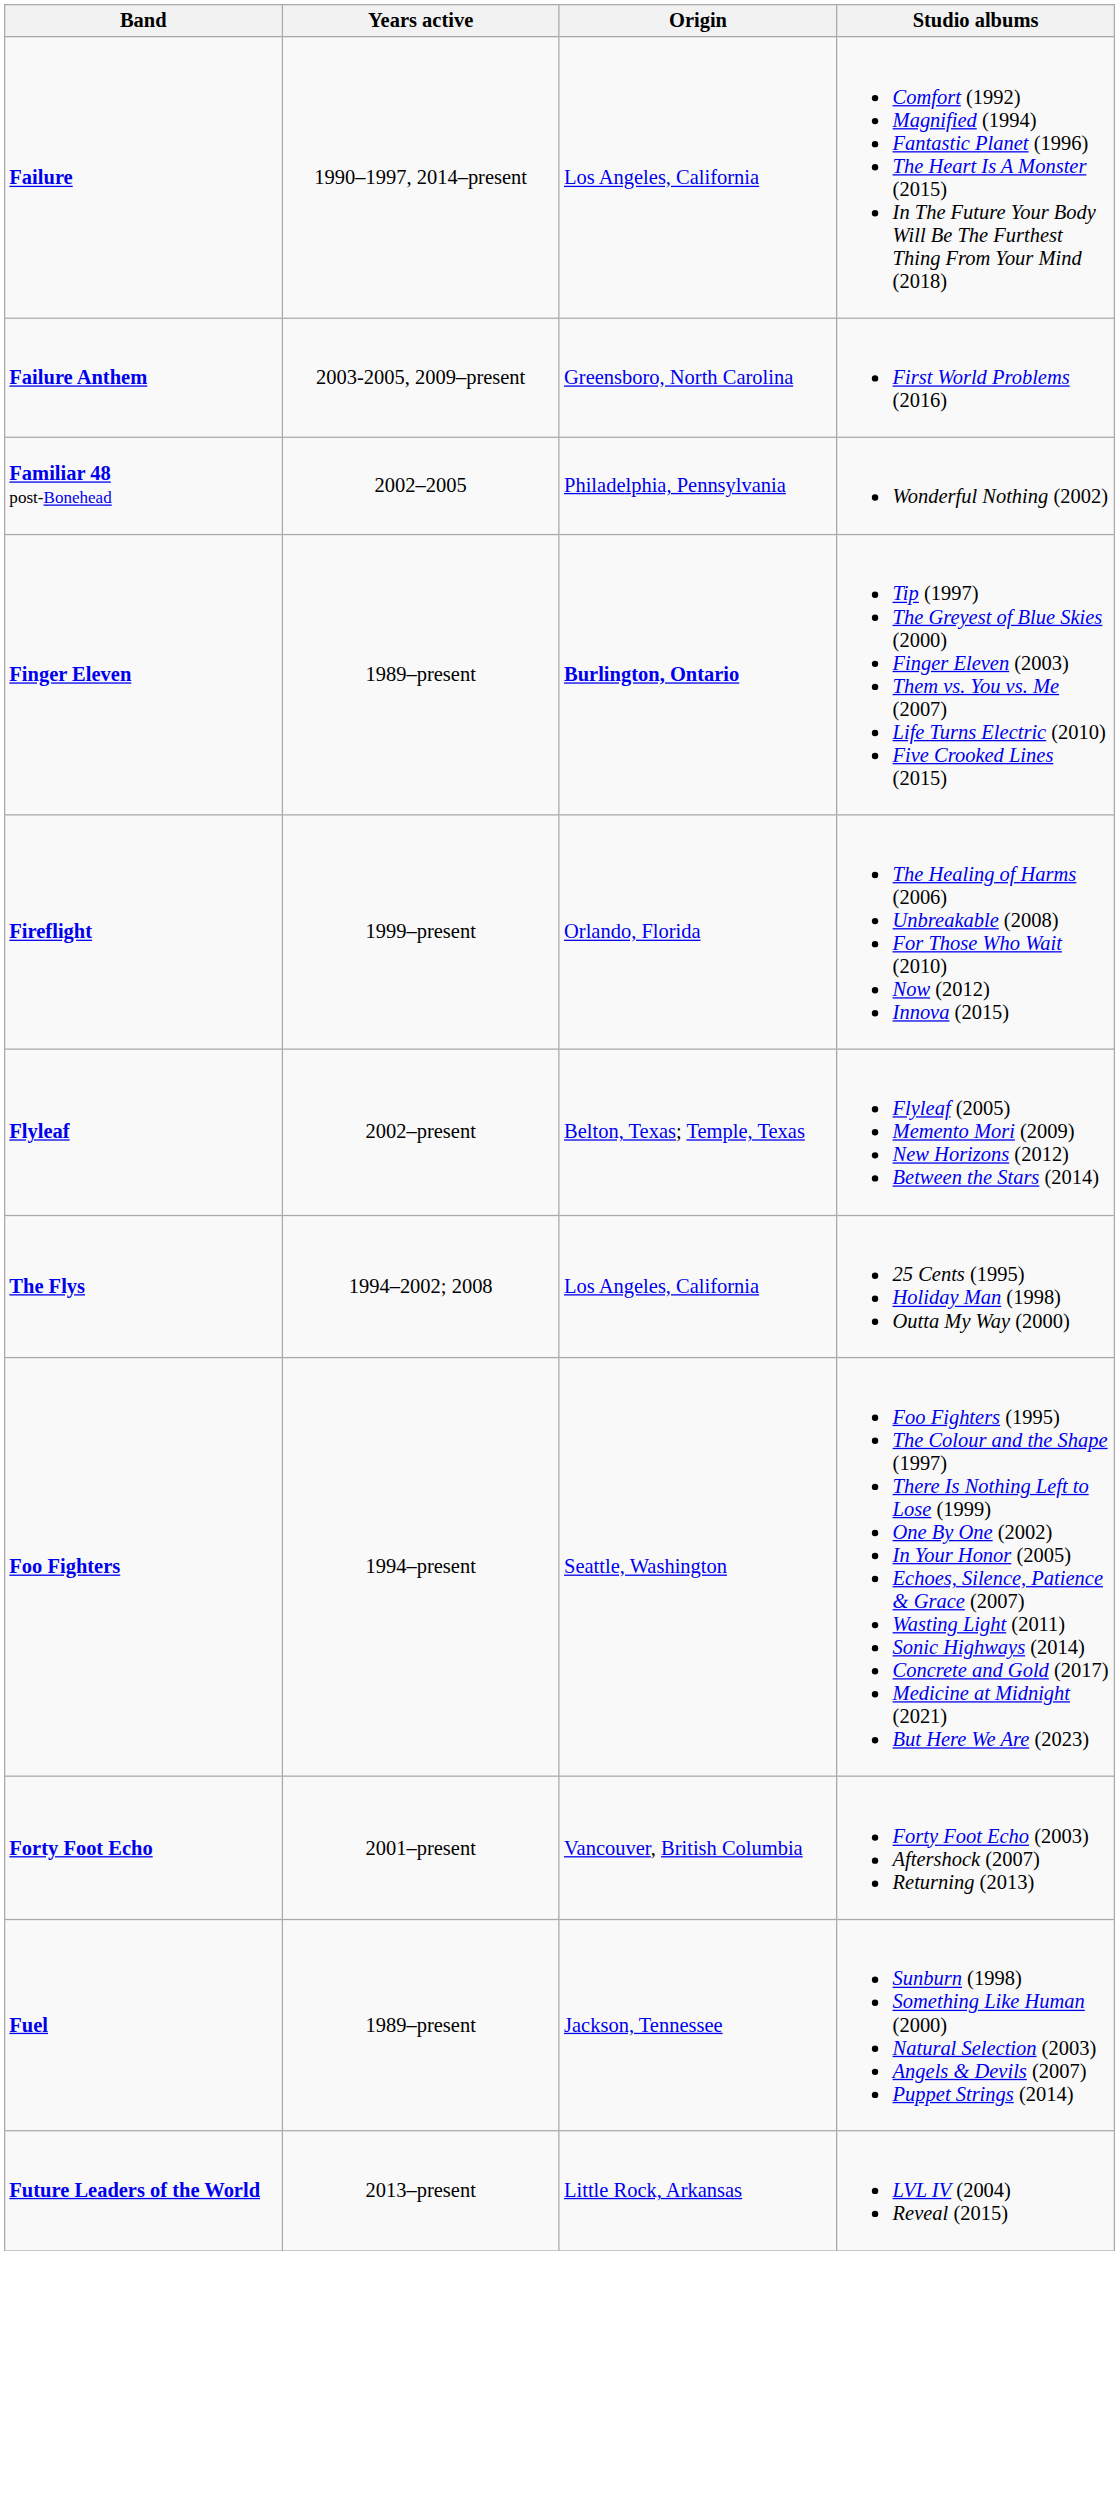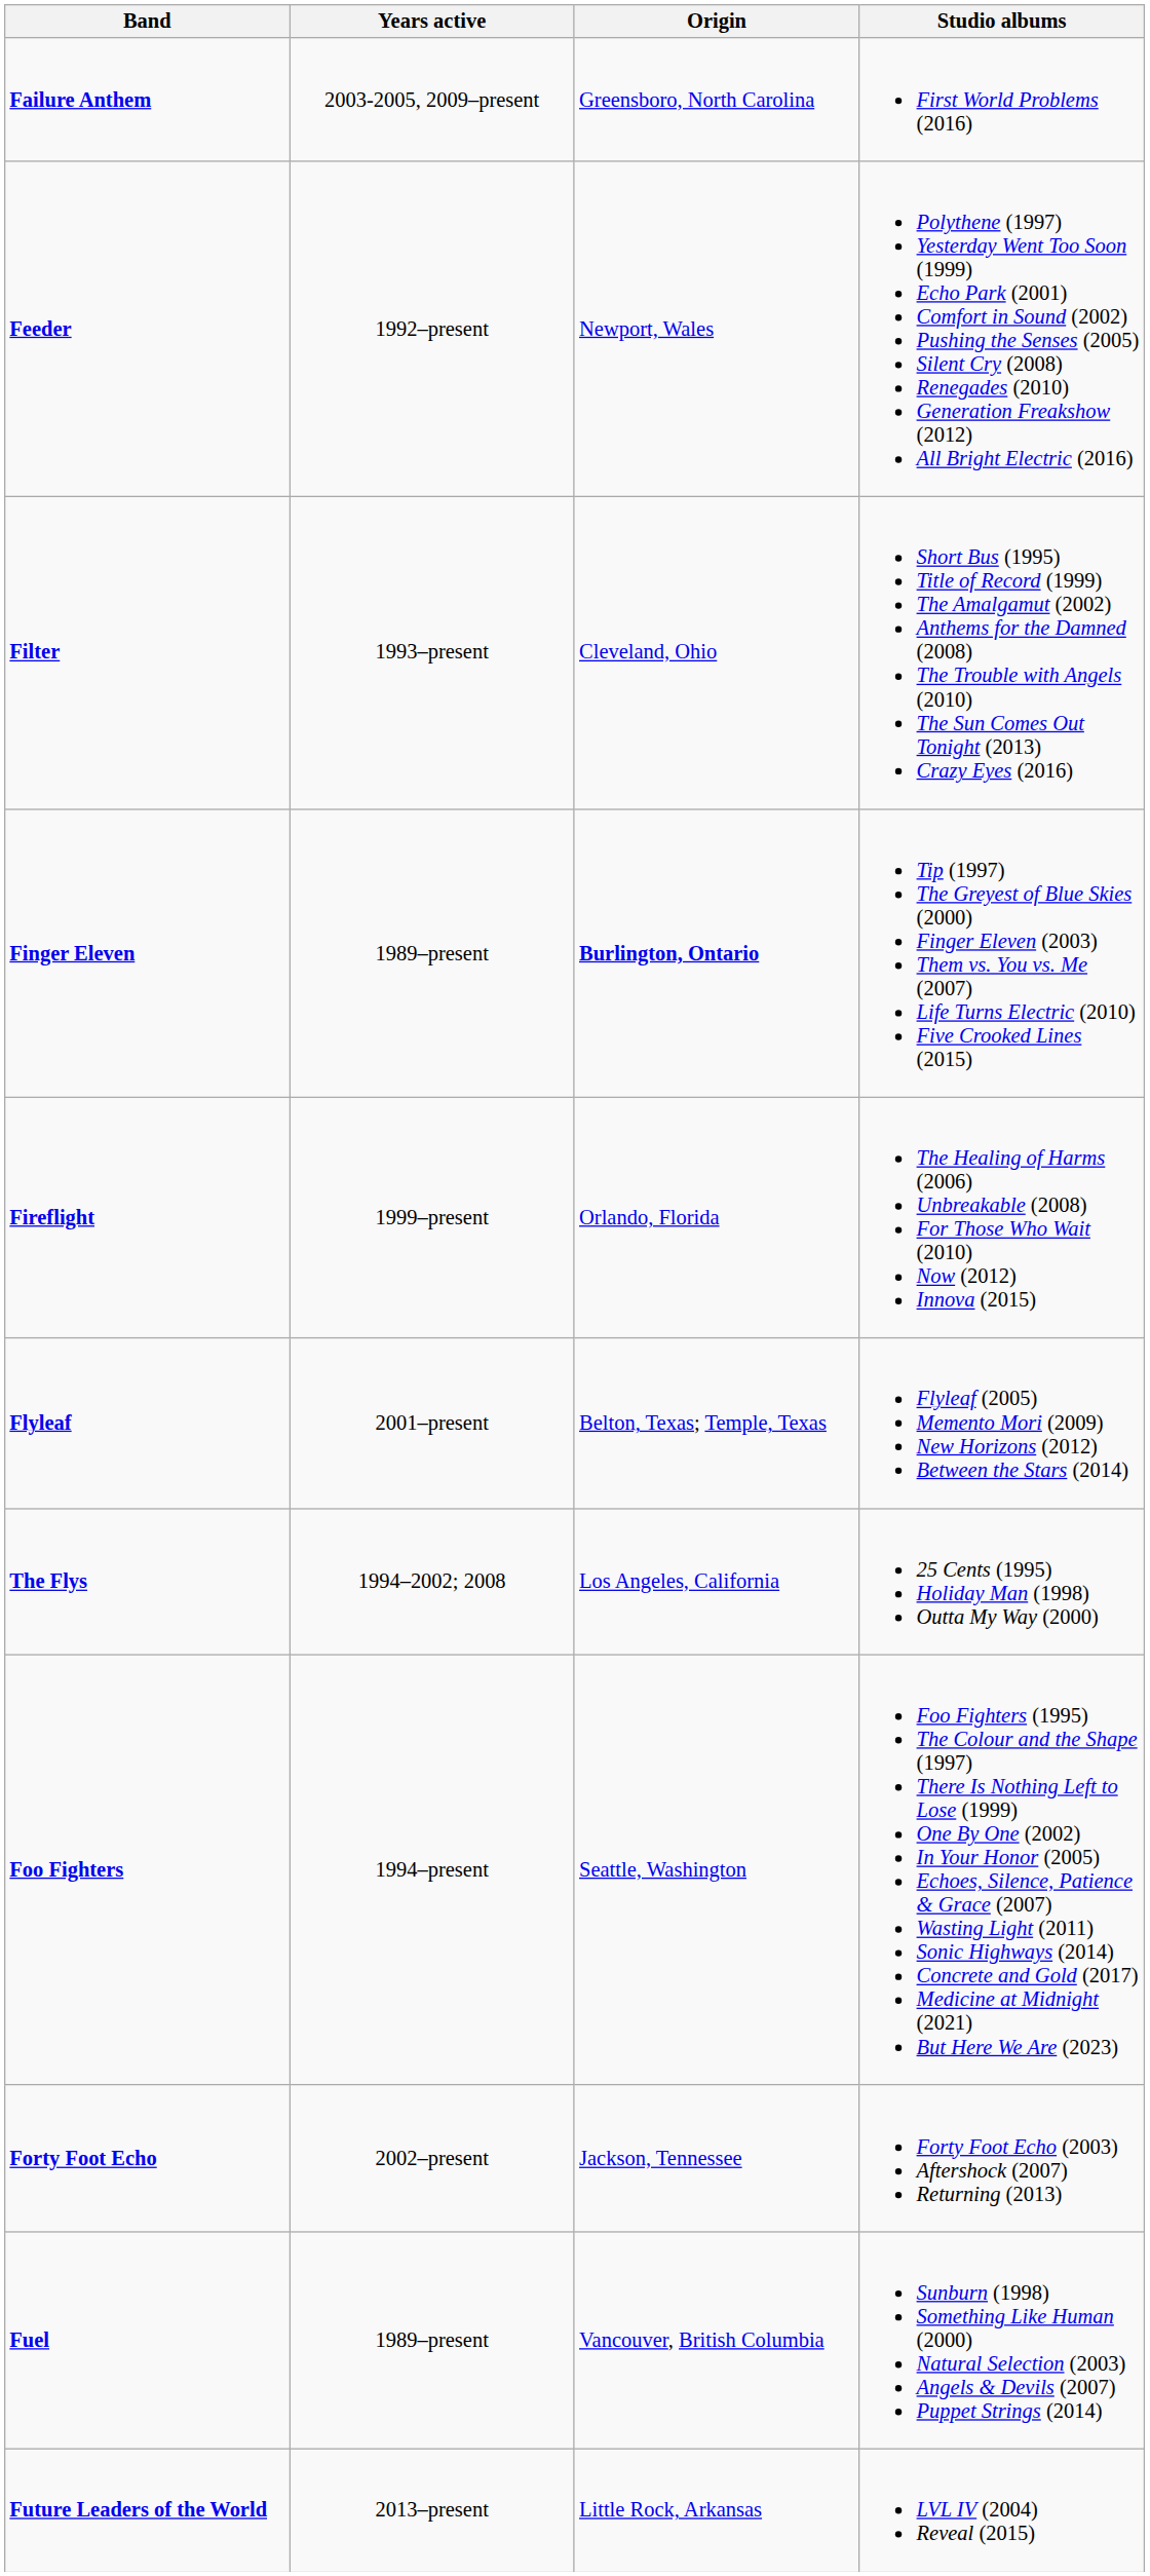- row: Failure | 1990–1997, 2014–present | Los Angeles, California | Comfort (1992) Magnified (1994) Fantastic Planet (1996) The Heart Is A Monster (2015) In The Future Your Body Will Be The Furthest Thing From Your Mind (2018)
- row: Familiar 48 post-Bonehead | 2002–2005 | Philadelphia, Pennsylvania | Wonderful Nothing (2002)
+ row: Feeder | 1992–present | Newport, Wales | Polythene (1997) Yesterday Went Too Soon (1999) Echo Park (2001) Comfort in Sound (2002) Pushing the Senses (2005) Silent Cry (2008) Renegades (2010) Generation Freakshow (2012) All Bright Electric (2016)
+ row: Filter | 1993–present | Cleveland, Ohio | Short Bus (1995) Title of Record (1999) The Amalgamut (2002) Anthems for the Damned (2008) The Trouble with Angels (2010) The Sun Comes Out Tonight (2013) Crazy Eyes (2016)
Flyleaf | Years active: 2002–present -> 2001–present
Forty Foot Echo | Years active: 2001–present -> 2002–present
Forty Foot Echo | Origin: Vancouver, British Columbia -> Jackson, Tennessee
Fuel | Origin: Jackson, Tennessee -> Vancouver, British Columbia
